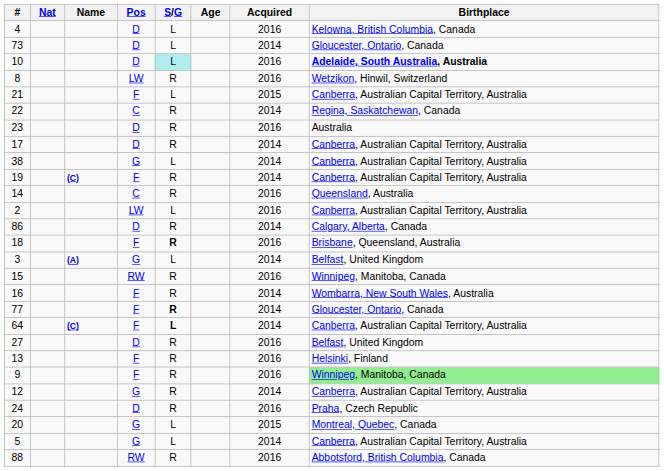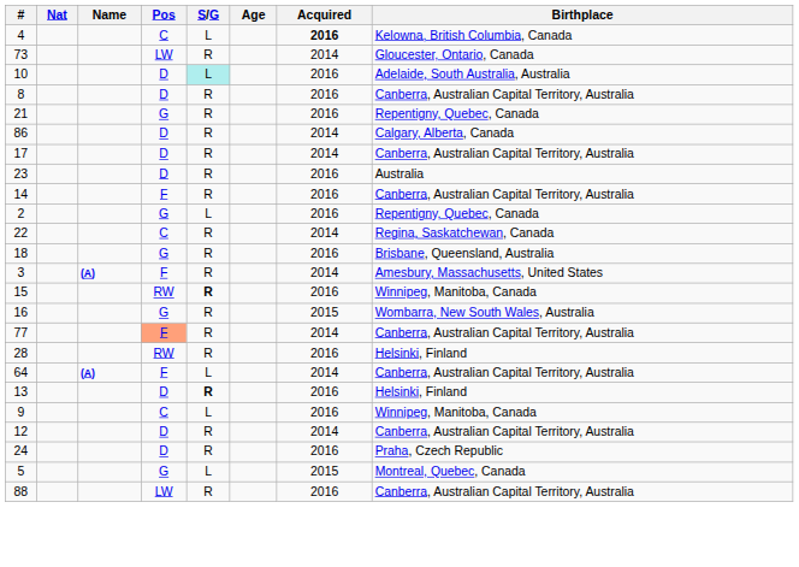4 | Pos: D -> C
4 | Acquired: normal -> bold
73 | Pos: D -> LW
73 | S/G: L -> R
10 | Birthplace: bold -> normal
8 | Pos: LW -> D
8 | Birthplace: Wetzikon, Hinwil, Switzerland -> Canberra, Australian Capital Territory, Australia
21 | Pos: F -> G
21 | S/G: L -> R
21 | Acquired: 2015 -> 2016
21 | Birthplace: Canberra, Australian Capital Territory, Australia -> Repentigny, Quebec, Canada
rows swapped: 22 <-> 86
rows swapped: 17 <-> 23
- row: 38 | G | L | 2014 | Canberra, Australian Capital Territory, Australia
- row: 19 | (C) | F | R | 2014 | Canberra, Australian Capital Territory, Australia
14 | Pos: C -> F
14 | Birthplace: Queensland, Australia -> Canberra, Australian Capital Territory, Australia
2 | Pos: LW -> G
2 | Birthplace: Canberra, Australian Capital Territory, Australia -> Repentigny, Quebec, Canada
18 | Pos: F -> G
18 | S/G: bold -> normal
3 | Pos: G -> F
3 | S/G: L -> R
3 | Birthplace: Belfast, United Kingdom -> Amesbury, Massachusetts, United States
15 | S/G: normal -> bold
16 | Pos: F -> G
16 | Acquired: 2014 -> 2015
77 | Pos: no background -> lightsalmon background
77 | S/G: bold -> normal
77 | Birthplace: Gloucester, Ontario, Canada -> Canberra, Australian Capital Territory, Australia
+ row: 28 | RW | R | 2016 | Helsinki, Finland
64 | Name: (C) -> (A)
64 | S/G: bold -> normal
- row: 27 | D | R | 2016 | Belfast, United Kingdom
13 | Pos: F -> D
13 | S/G: normal -> bold
9 | Pos: F -> C
9 | S/G: R -> L
9 | Birthplace: lightgreen background -> no background
12 | Pos: G -> D
- row: 20 | G | L | 2015 | Montreal, Quebec, Canada
5 | Acquired: 2014 -> 2015
5 | Birthplace: Canberra, Australian Capital Territory, Australia -> Montreal, Quebec, Canada
88 | Pos: RW -> LW
88 | Birthplace: Abbotsford, British Columbia, Canada -> Canberra, Australian Capital Territory, Australia
